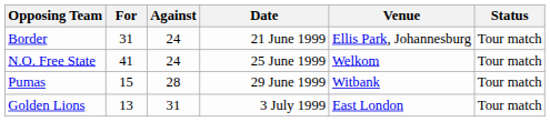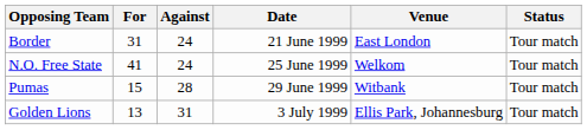Border | Venue: Ellis Park, Johannesburg -> East London
Golden Lions | Venue: East London -> Ellis Park, Johannesburg
